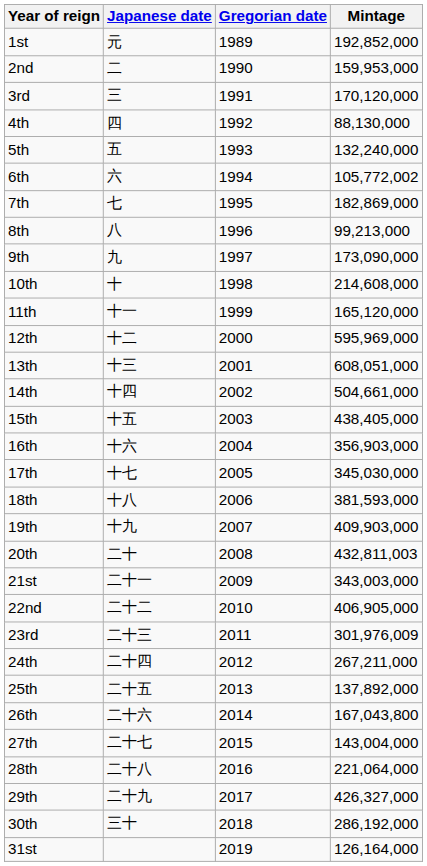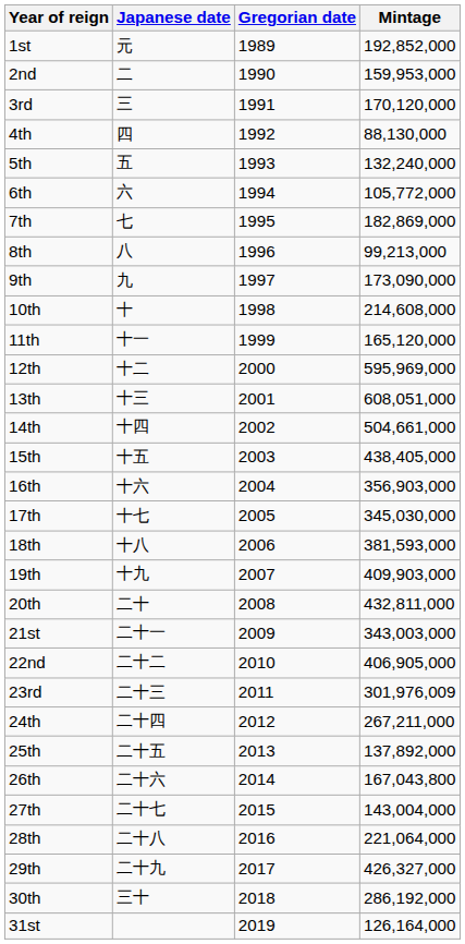6th | Mintage: 105,772,002 -> 105,772,000
20th | Mintage: 432,811,003 -> 432,811,000
